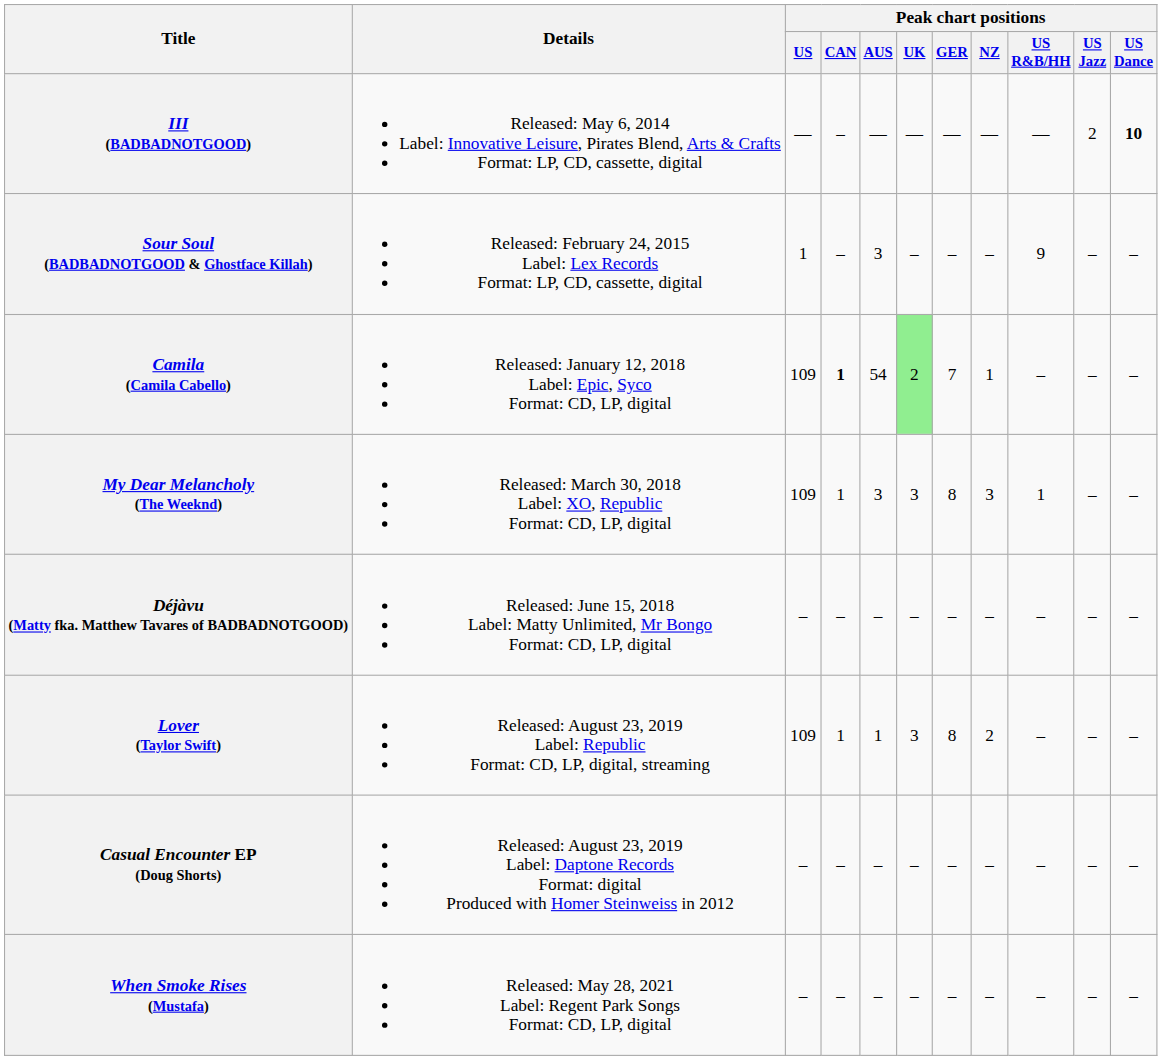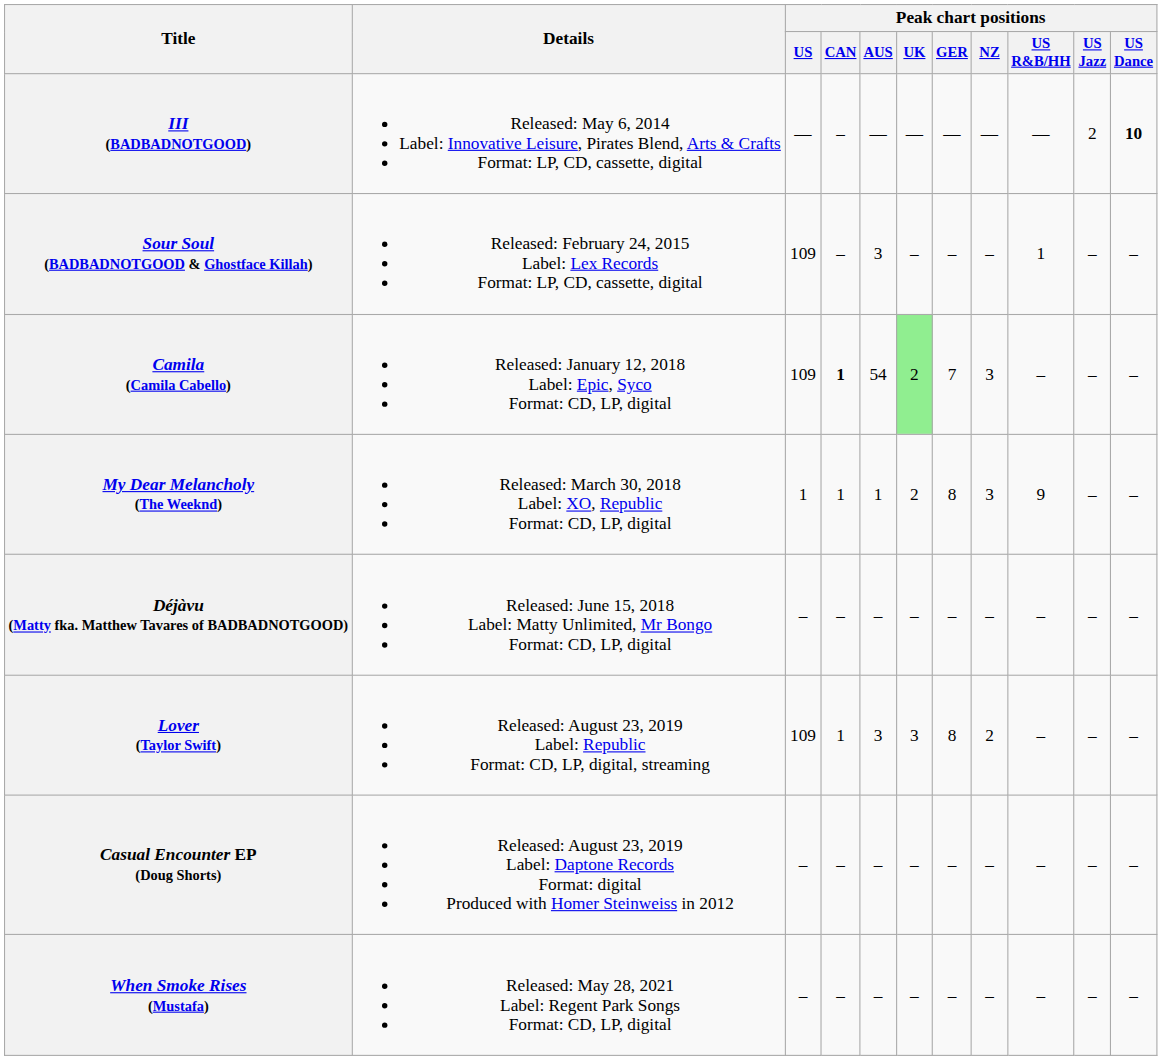Sour Soul (BADBADNOTGOOD & Ghostface Killah) | Peak chart positions / US: 1 -> 109
Sour Soul (BADBADNOTGOOD & Ghostface Killah) | Peak chart positions / US R&B/HH: 9 -> 1
Camila (Camila Cabello) | Peak chart positions / NZ: 1 -> 3
My Dear Melancholy (The Weeknd) | Peak chart positions / US: 109 -> 1
My Dear Melancholy (The Weeknd) | Peak chart positions / AUS: 3 -> 1
My Dear Melancholy (The Weeknd) | Peak chart positions / UK: 3 -> 2
My Dear Melancholy (The Weeknd) | Peak chart positions / US R&B/HH: 1 -> 9
Lover (Taylor Swift) | Peak chart positions / AUS: 1 -> 3
